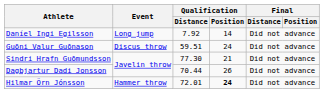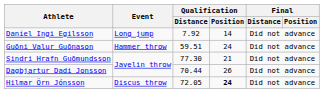Guðni Valur Guðnason | Event: Discus throw -> Hammer throw
Hilmar Örn Jónsson | Event: Hammer throw -> Discus throw
Hilmar Örn Jónsson | Qualification / Distance: 72.01 -> 72.05
